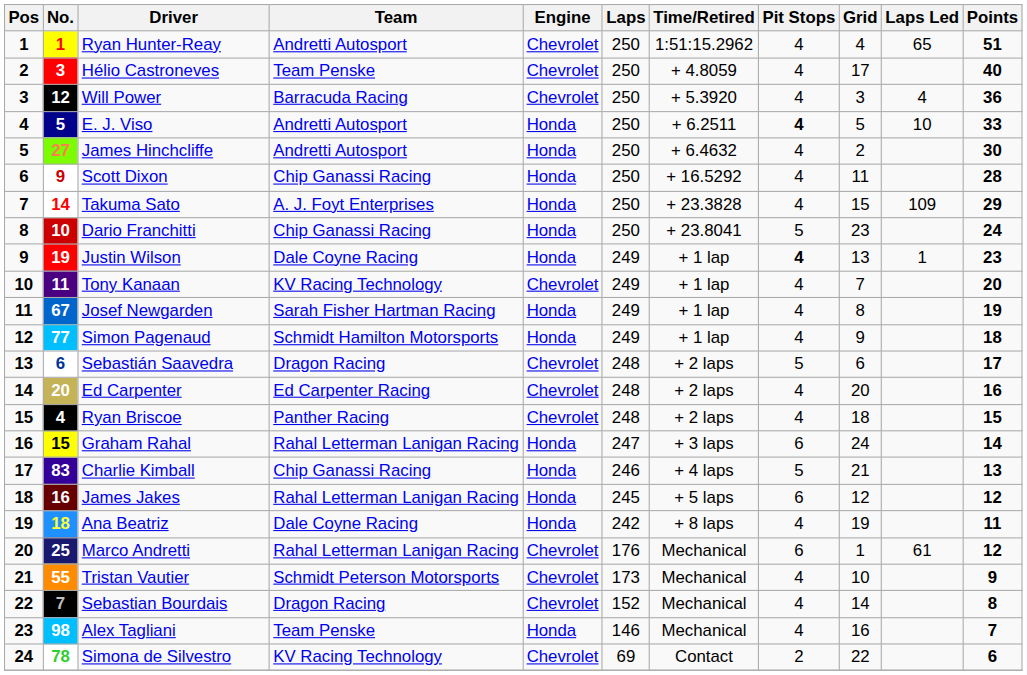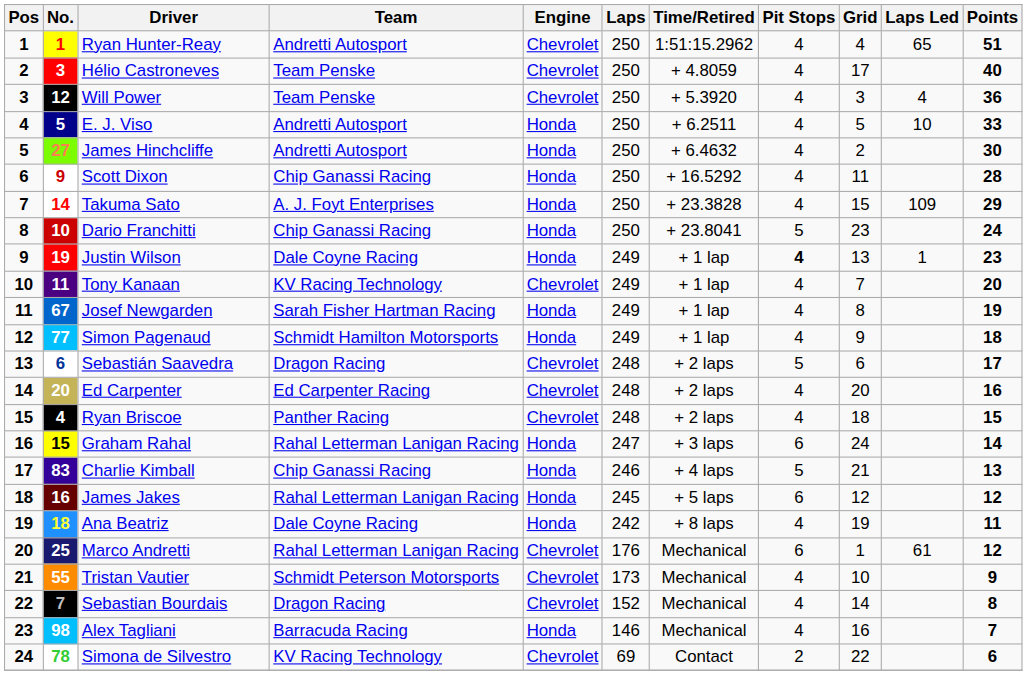Will Power | Team: Barracuda Racing -> Team Penske
E. J. Viso | Pit Stops: bold -> normal
Alex Tagliani | Team: Team Penske -> Barracuda Racing
